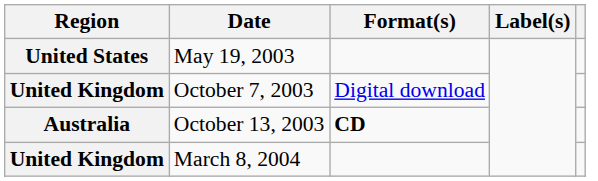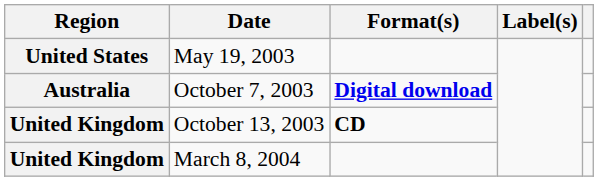October 7, 2003 | Region: United Kingdom -> Australia
October 7, 2003 | Format(s): normal -> bold
October 13, 2003 | Region: Australia -> United Kingdom
